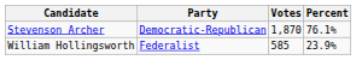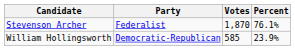Stevenson Archer | Party: Democratic-Republican -> Federalist
William Hollingsworth | Party: Federalist -> Democratic-Republican
